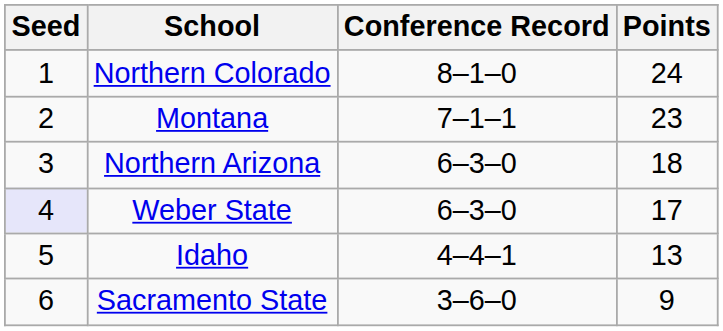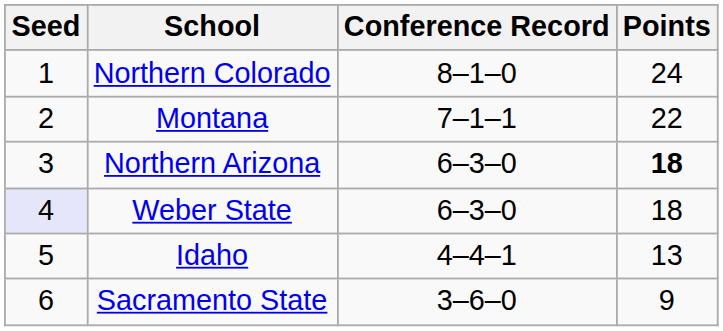Montana | Points: 23 -> 22
Northern Arizona | Points: normal -> bold
Weber State | Points: 17 -> 18
